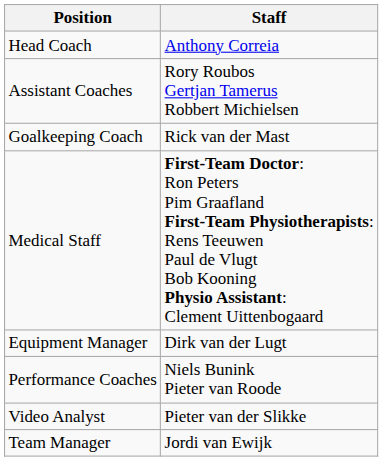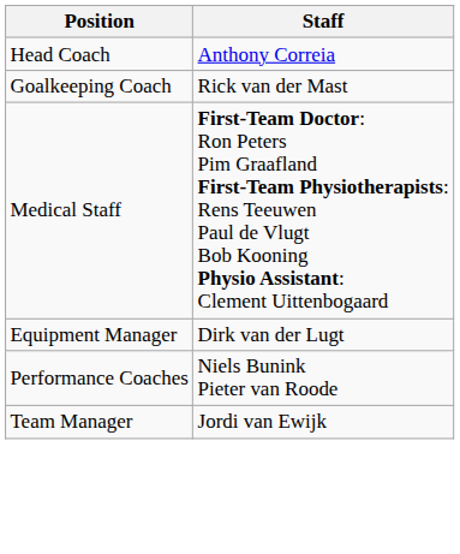- row: Assistant Coaches | Rory Roubos Gertjan Tamerus Robbert Michielsen
- row: Video Analyst | Pieter van der Slikke
